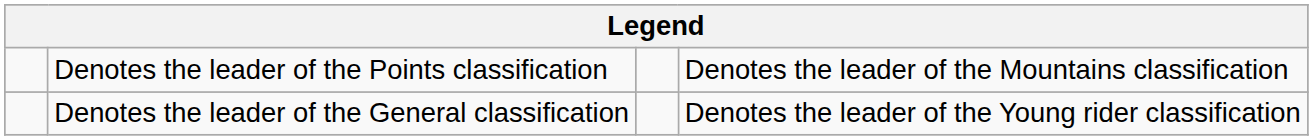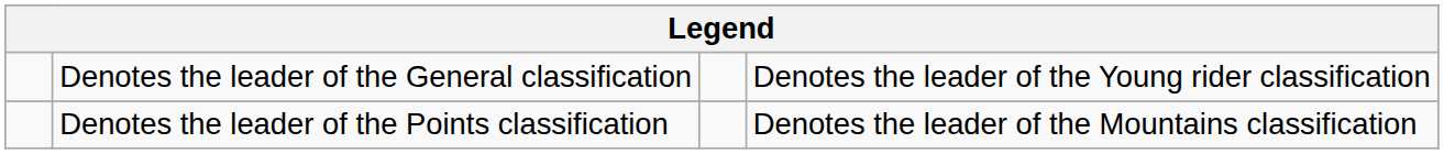rows swapped: Denotes the leader of the General classification <-> Denotes the leader of the Points classification
